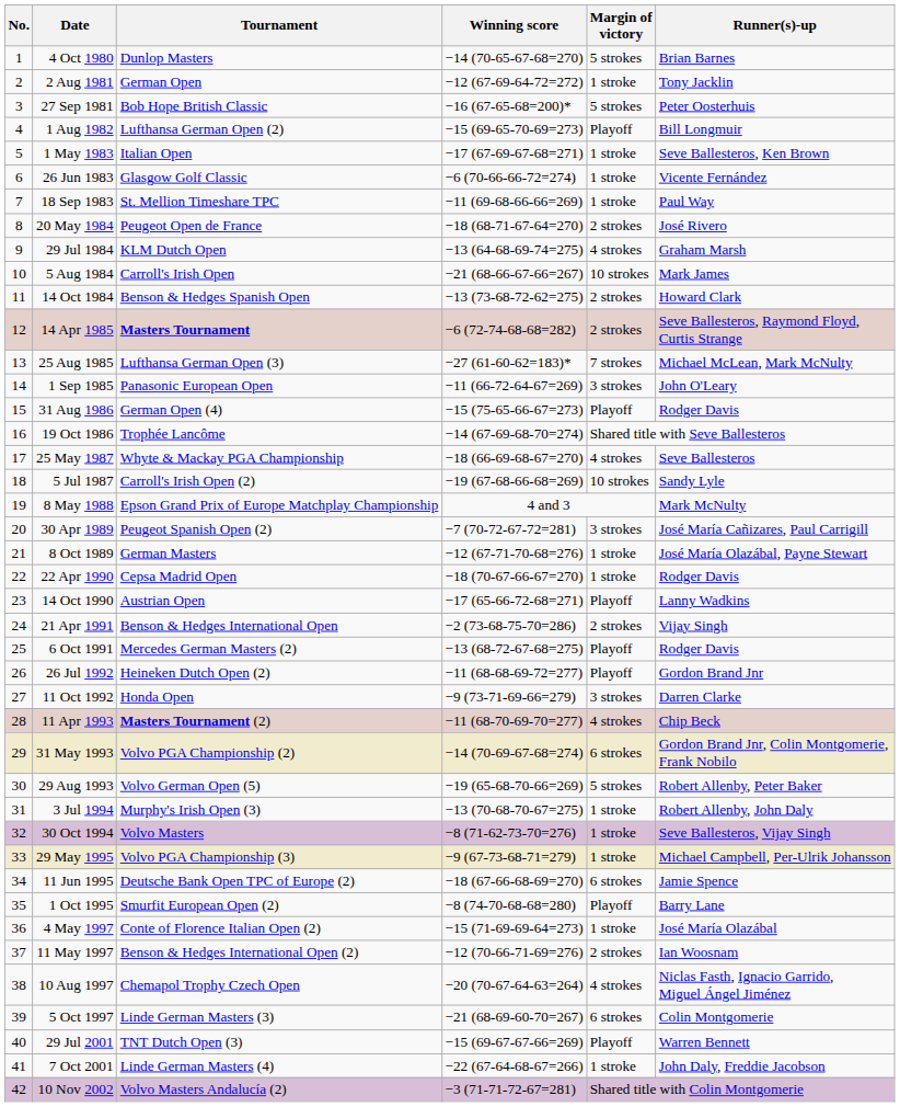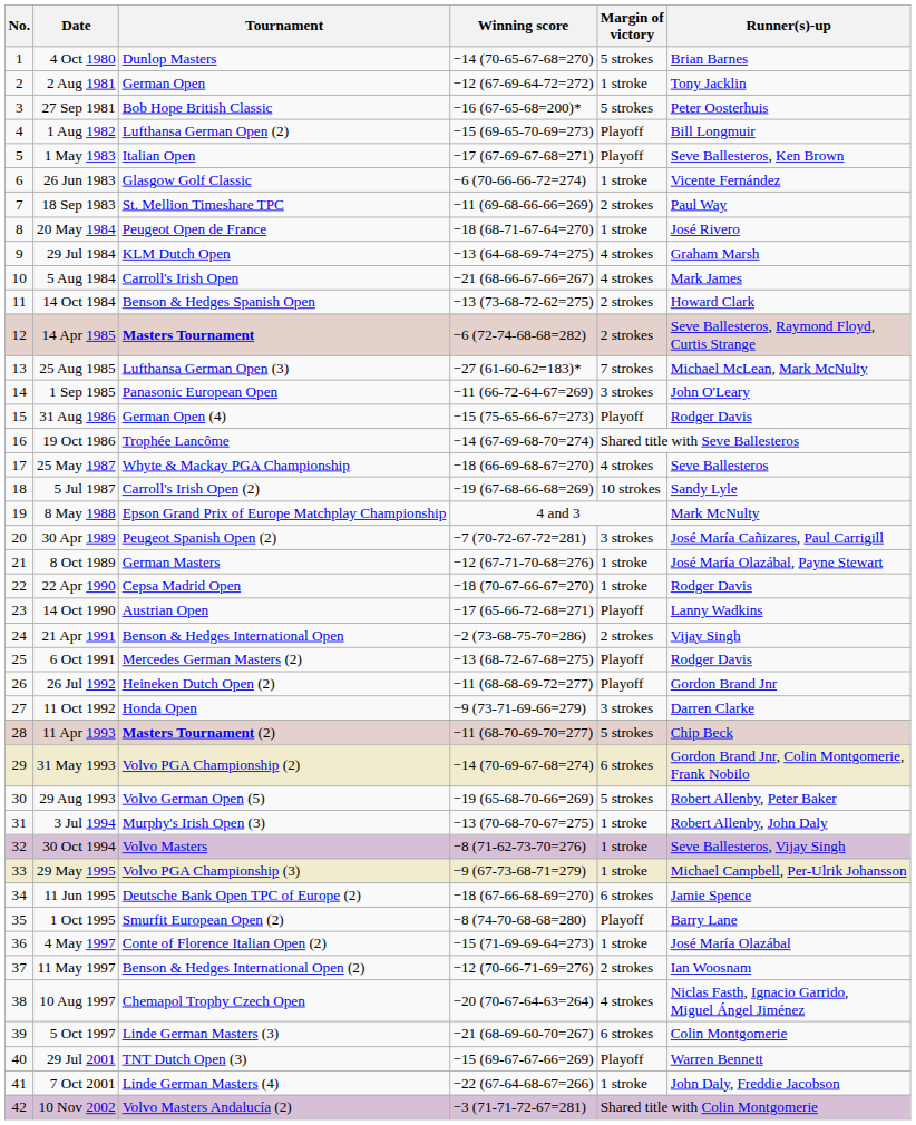1 May 1983 | Margin of victory: 1 stroke -> Playoff
18 Sep 1983 | Margin of victory: 1 stroke -> 2 strokes
20 May 1984 | Margin of victory: 2 strokes -> 1 stroke
5 Aug 1984 | Margin of victory: 10 strokes -> 4 strokes
11 Apr 1993 | Margin of victory: 4 strokes -> 5 strokes
